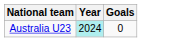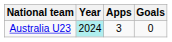+ column: Apps | 3
